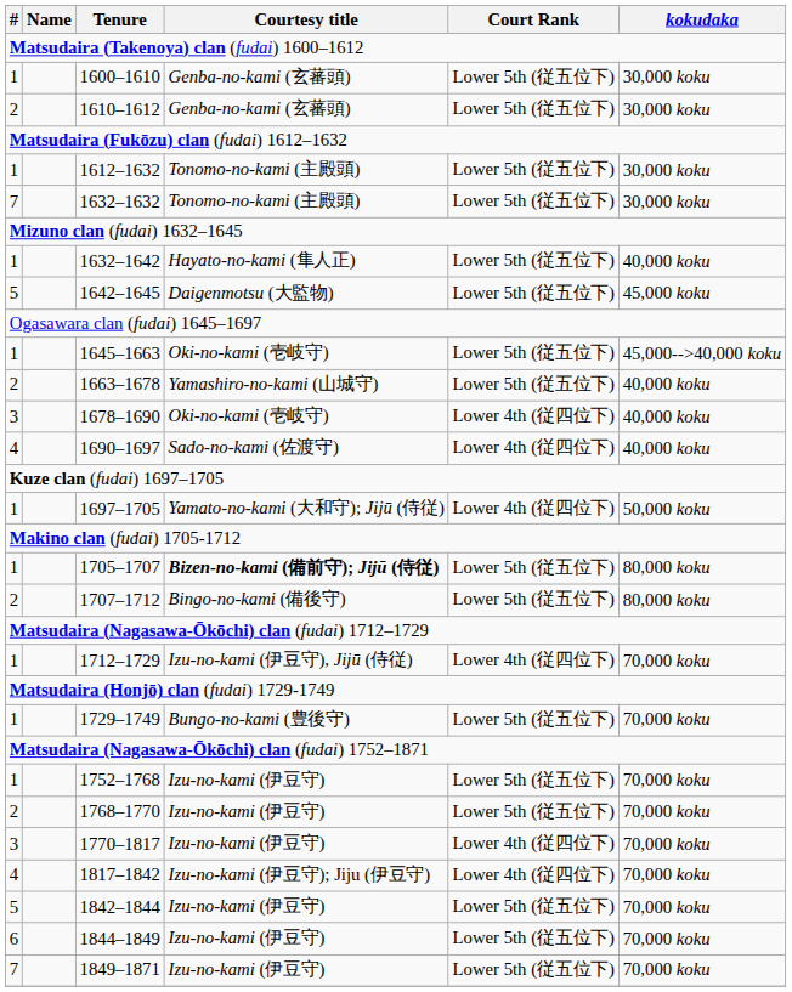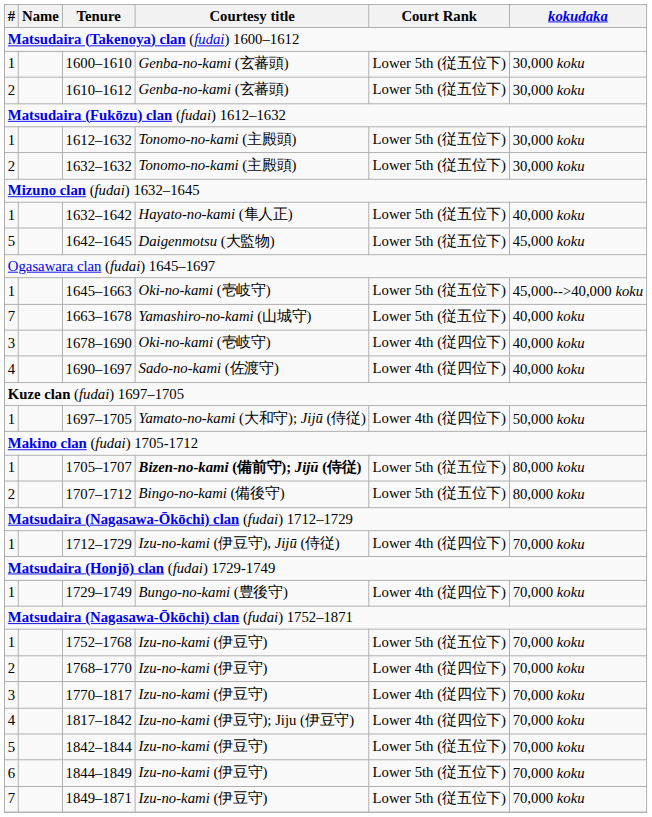1632–1632 | #: 7 -> 2
1663–1678 | #: 2 -> 7
1729–1749 | Court Rank: Lower 5th (従五位下) -> Lower 4th (従四位下)
1768–1770 | Court Rank: Lower 5th (従五位下) -> Lower 4th (従四位下)
